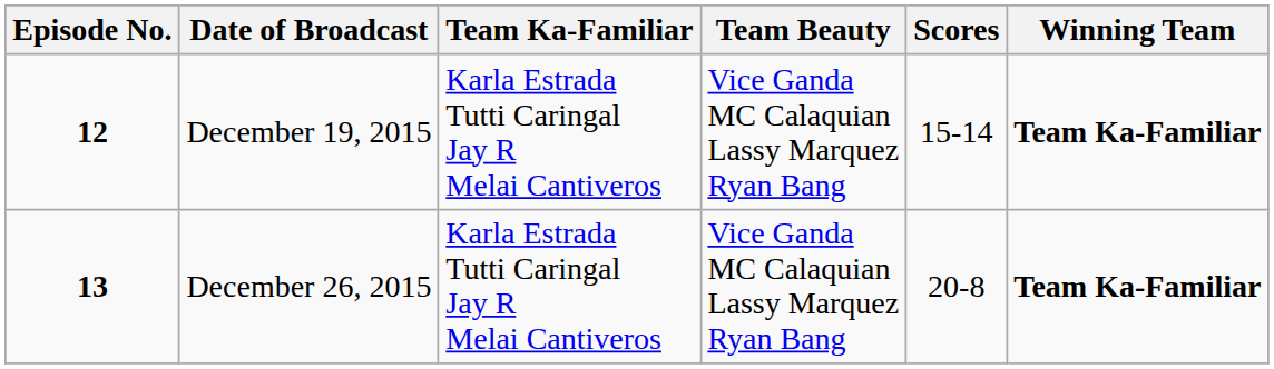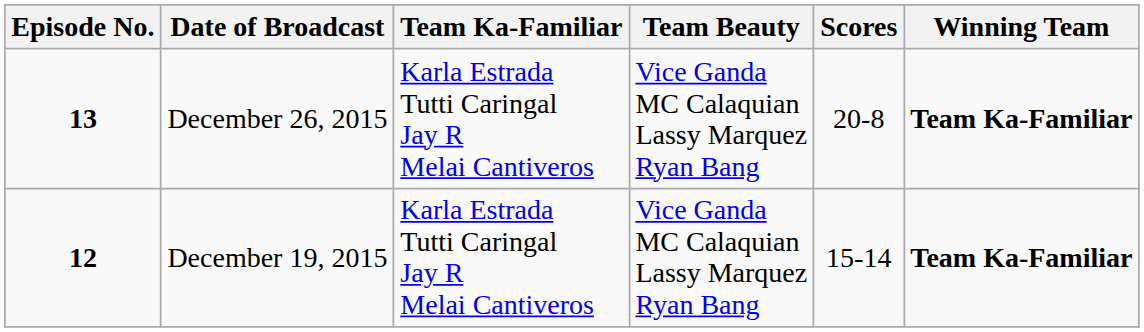rows swapped: December 19, 2015 <-> December 26, 2015
